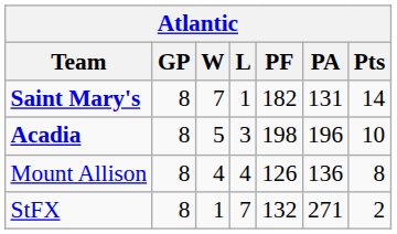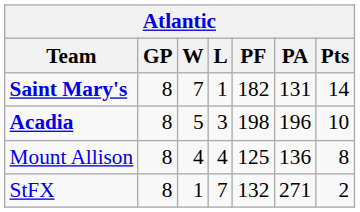Mount Allison | PF: 126 -> 125
